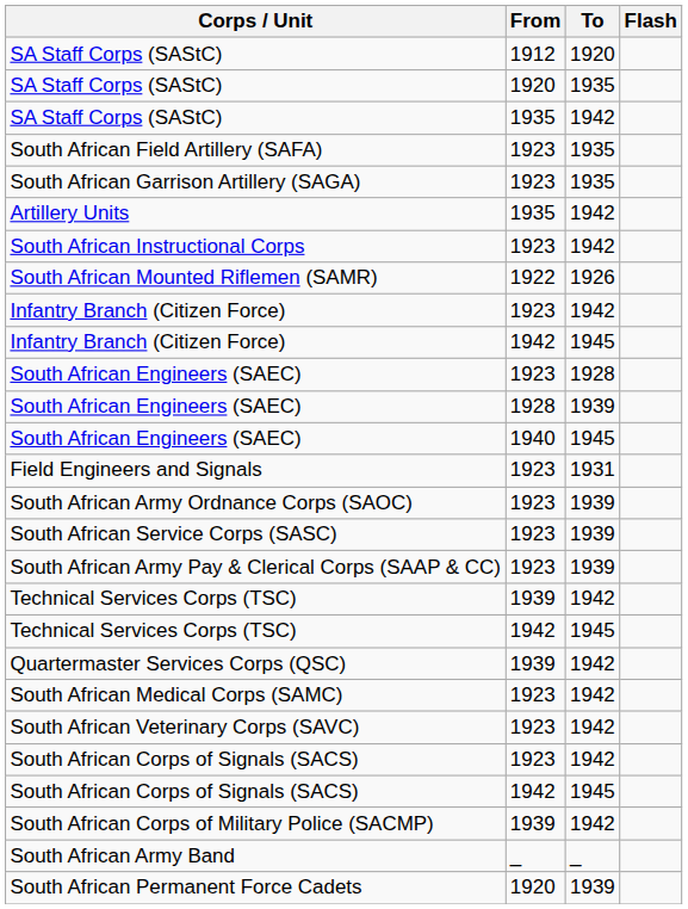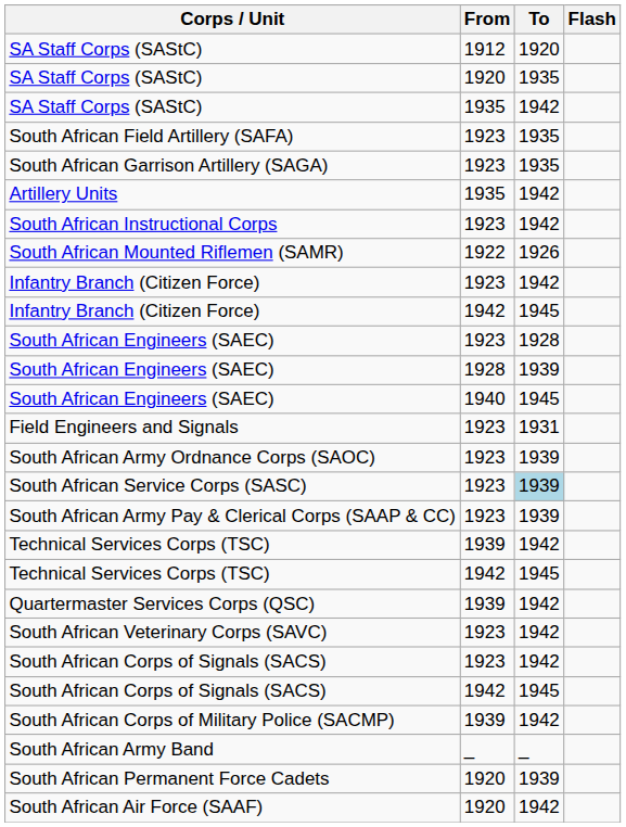South African Service Corps (SASC) | To: no background -> lightblue background
- row: South African Medical Corps (SAMC) | 1923 | 1942
+ row: South African Air Force (SAAF) | 1920 | 1942
